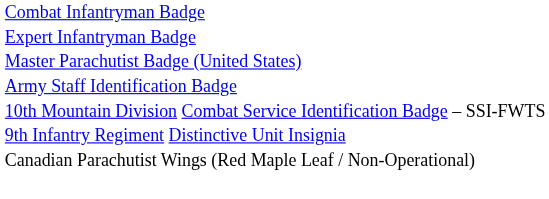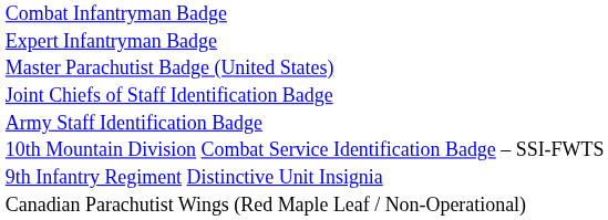+ row: Joint Chiefs of Staff Identification Badge
